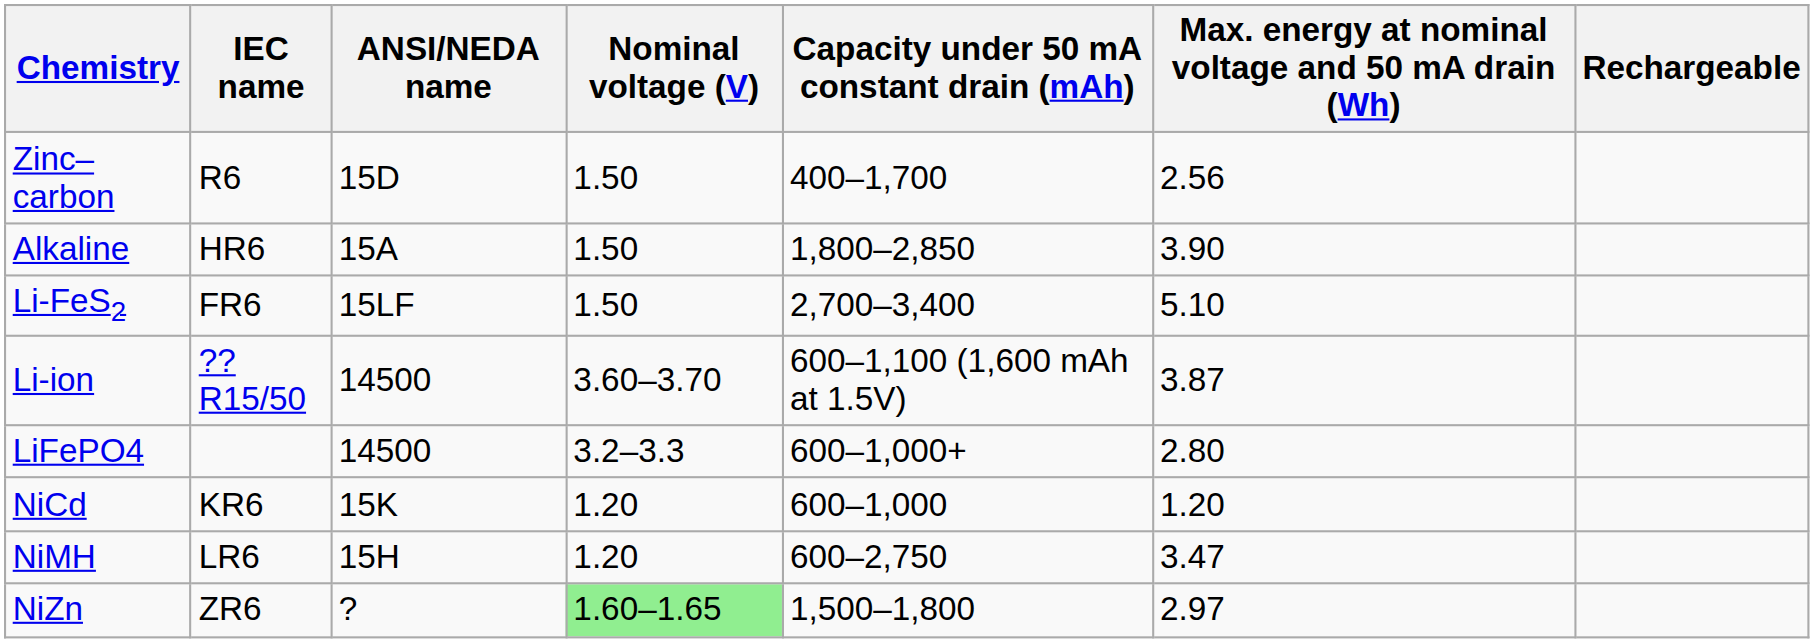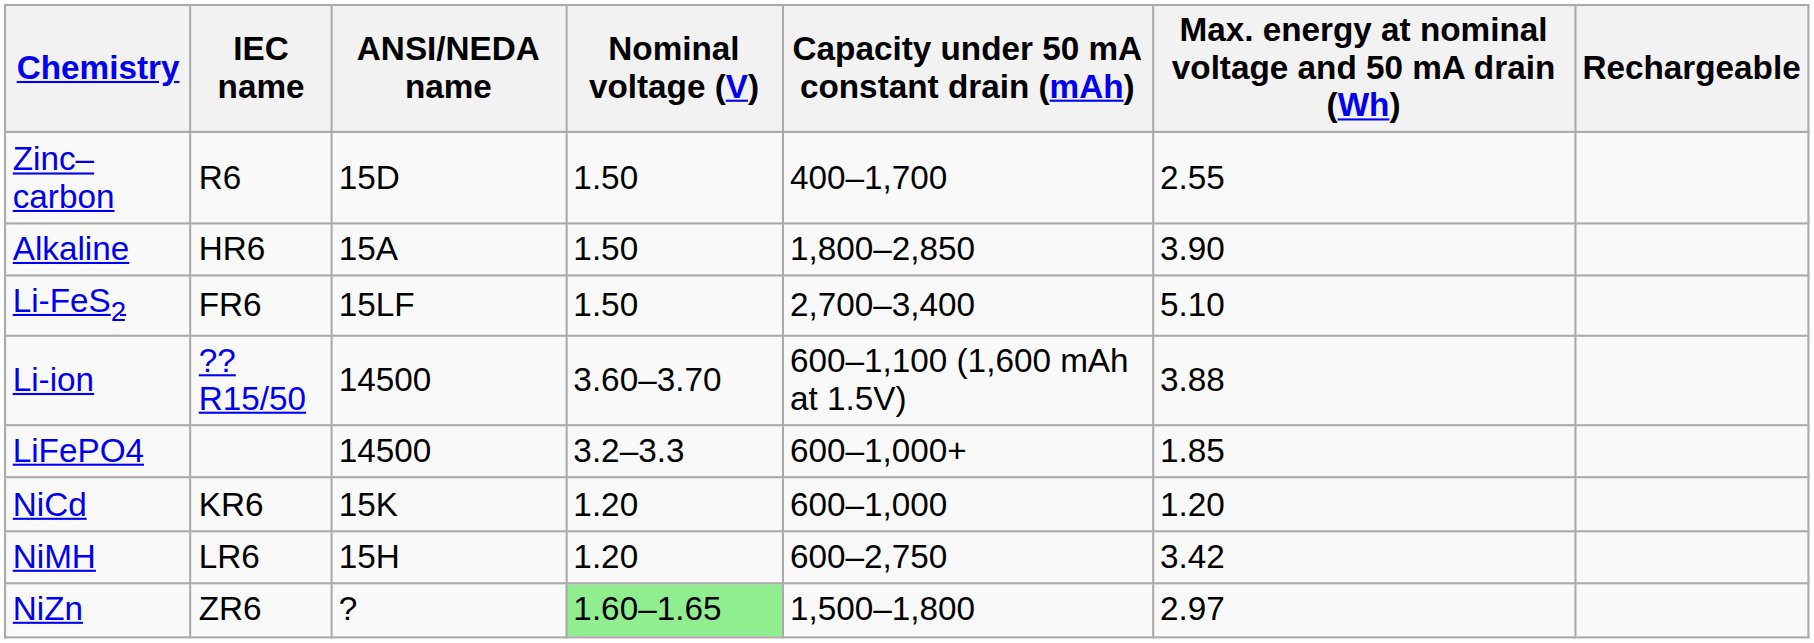Zinc–carbon | Max. energy at nominal voltage and 50 mA drain (Wh): 2.56 -> 2.55
Li-ion | Max. energy at nominal voltage and 50 mA drain (Wh): 3.87 -> 3.88
LiFePO4 | Max. energy at nominal voltage and 50 mA drain (Wh): 2.80 -> 1.85
NiMH | Max. energy at nominal voltage and 50 mA drain (Wh): 3.47 -> 3.42
